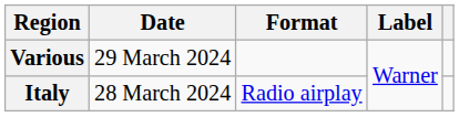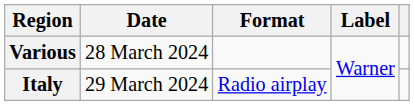Various | Date: 29 March 2024 -> 28 March 2024
Italy | Date: 28 March 2024 -> 29 March 2024
